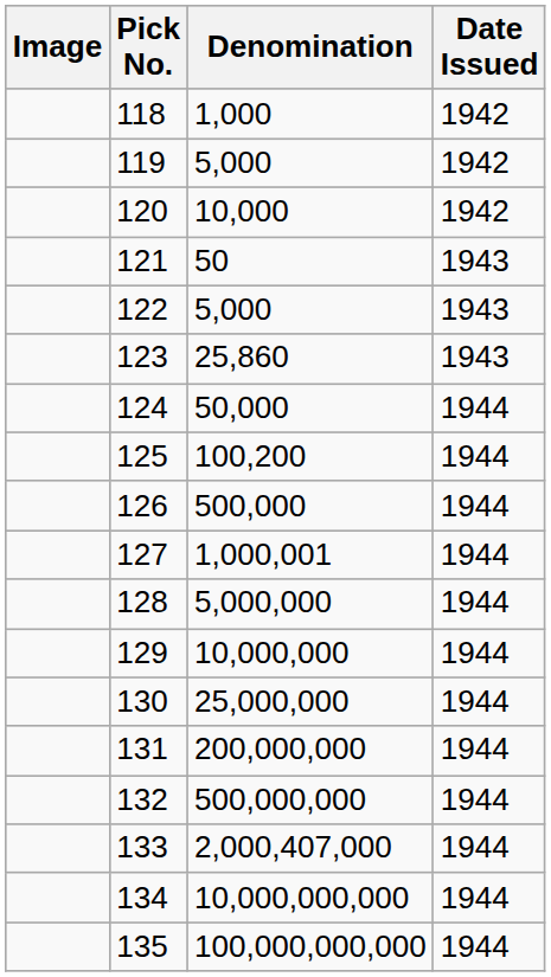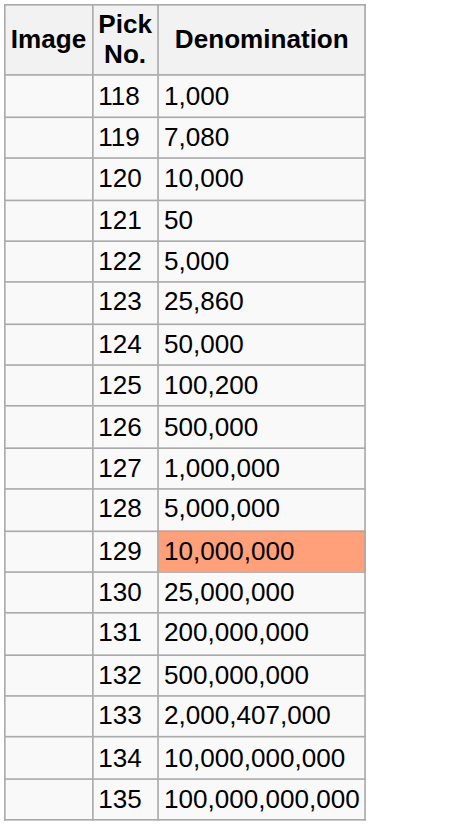- column: Date Issued | 1942 | 1942 | 1942 | 1943 | 1943 | 1943 | 1944 | 1944 | 1944 | 1944 | 1944 | 1944 | 1944 | 1944 | 1944 | 1944 | 1944 | 1944
119 | Denomination: 5,000 -> 7,080
127 | Denomination: 1,000,001 -> 1,000,000
129 | Denomination: no background -> lightsalmon background
